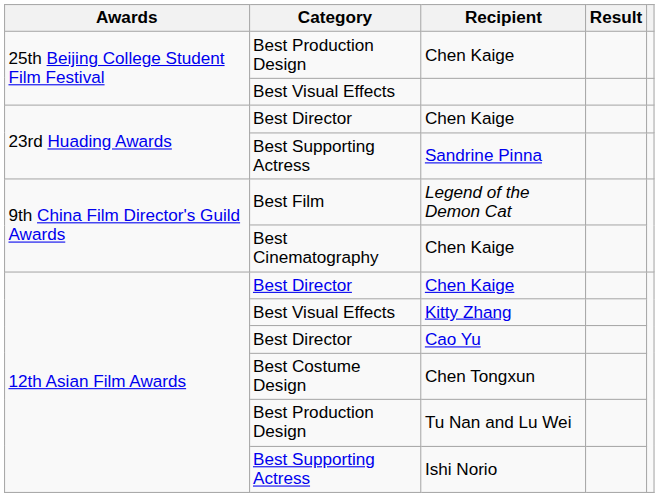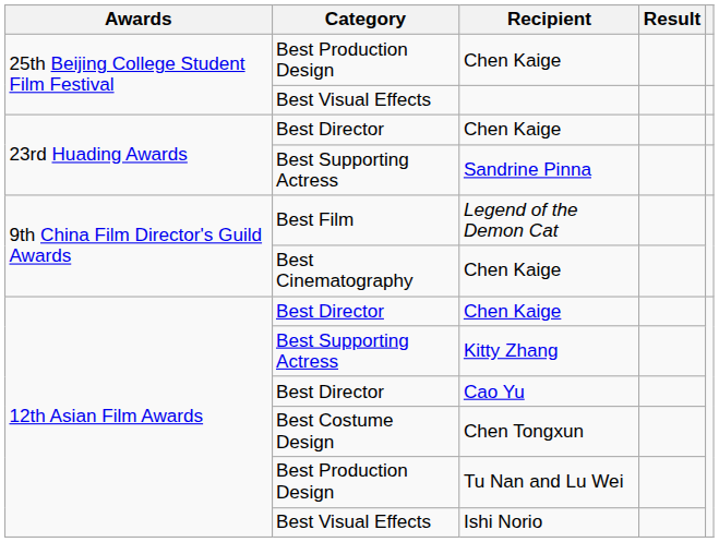Kitty Zhang | Category: Best Visual Effects -> Best Supporting Actress
Ishi Norio | Category: Best Supporting Actress -> Best Visual Effects
